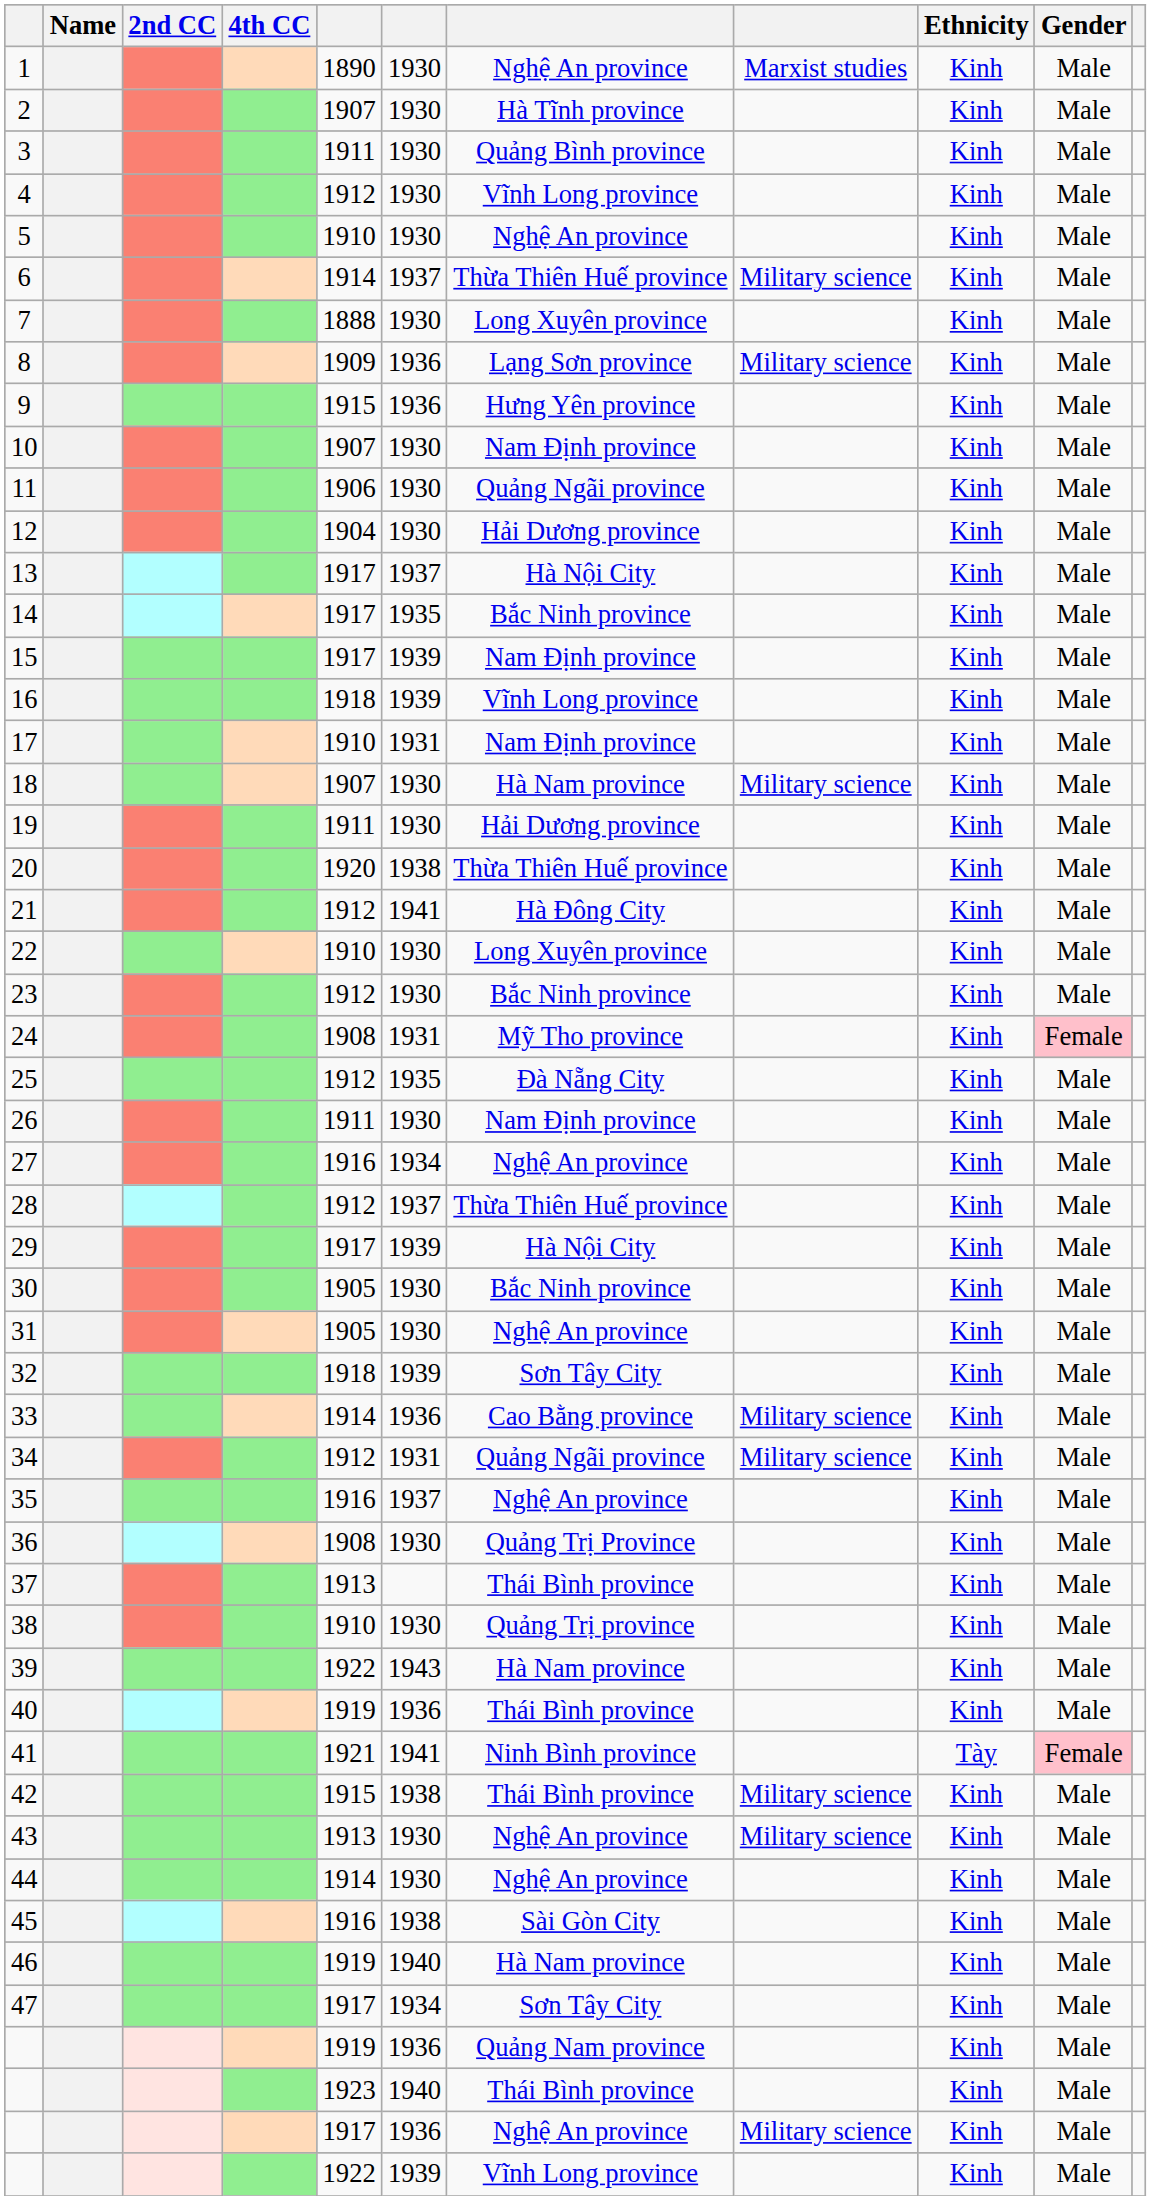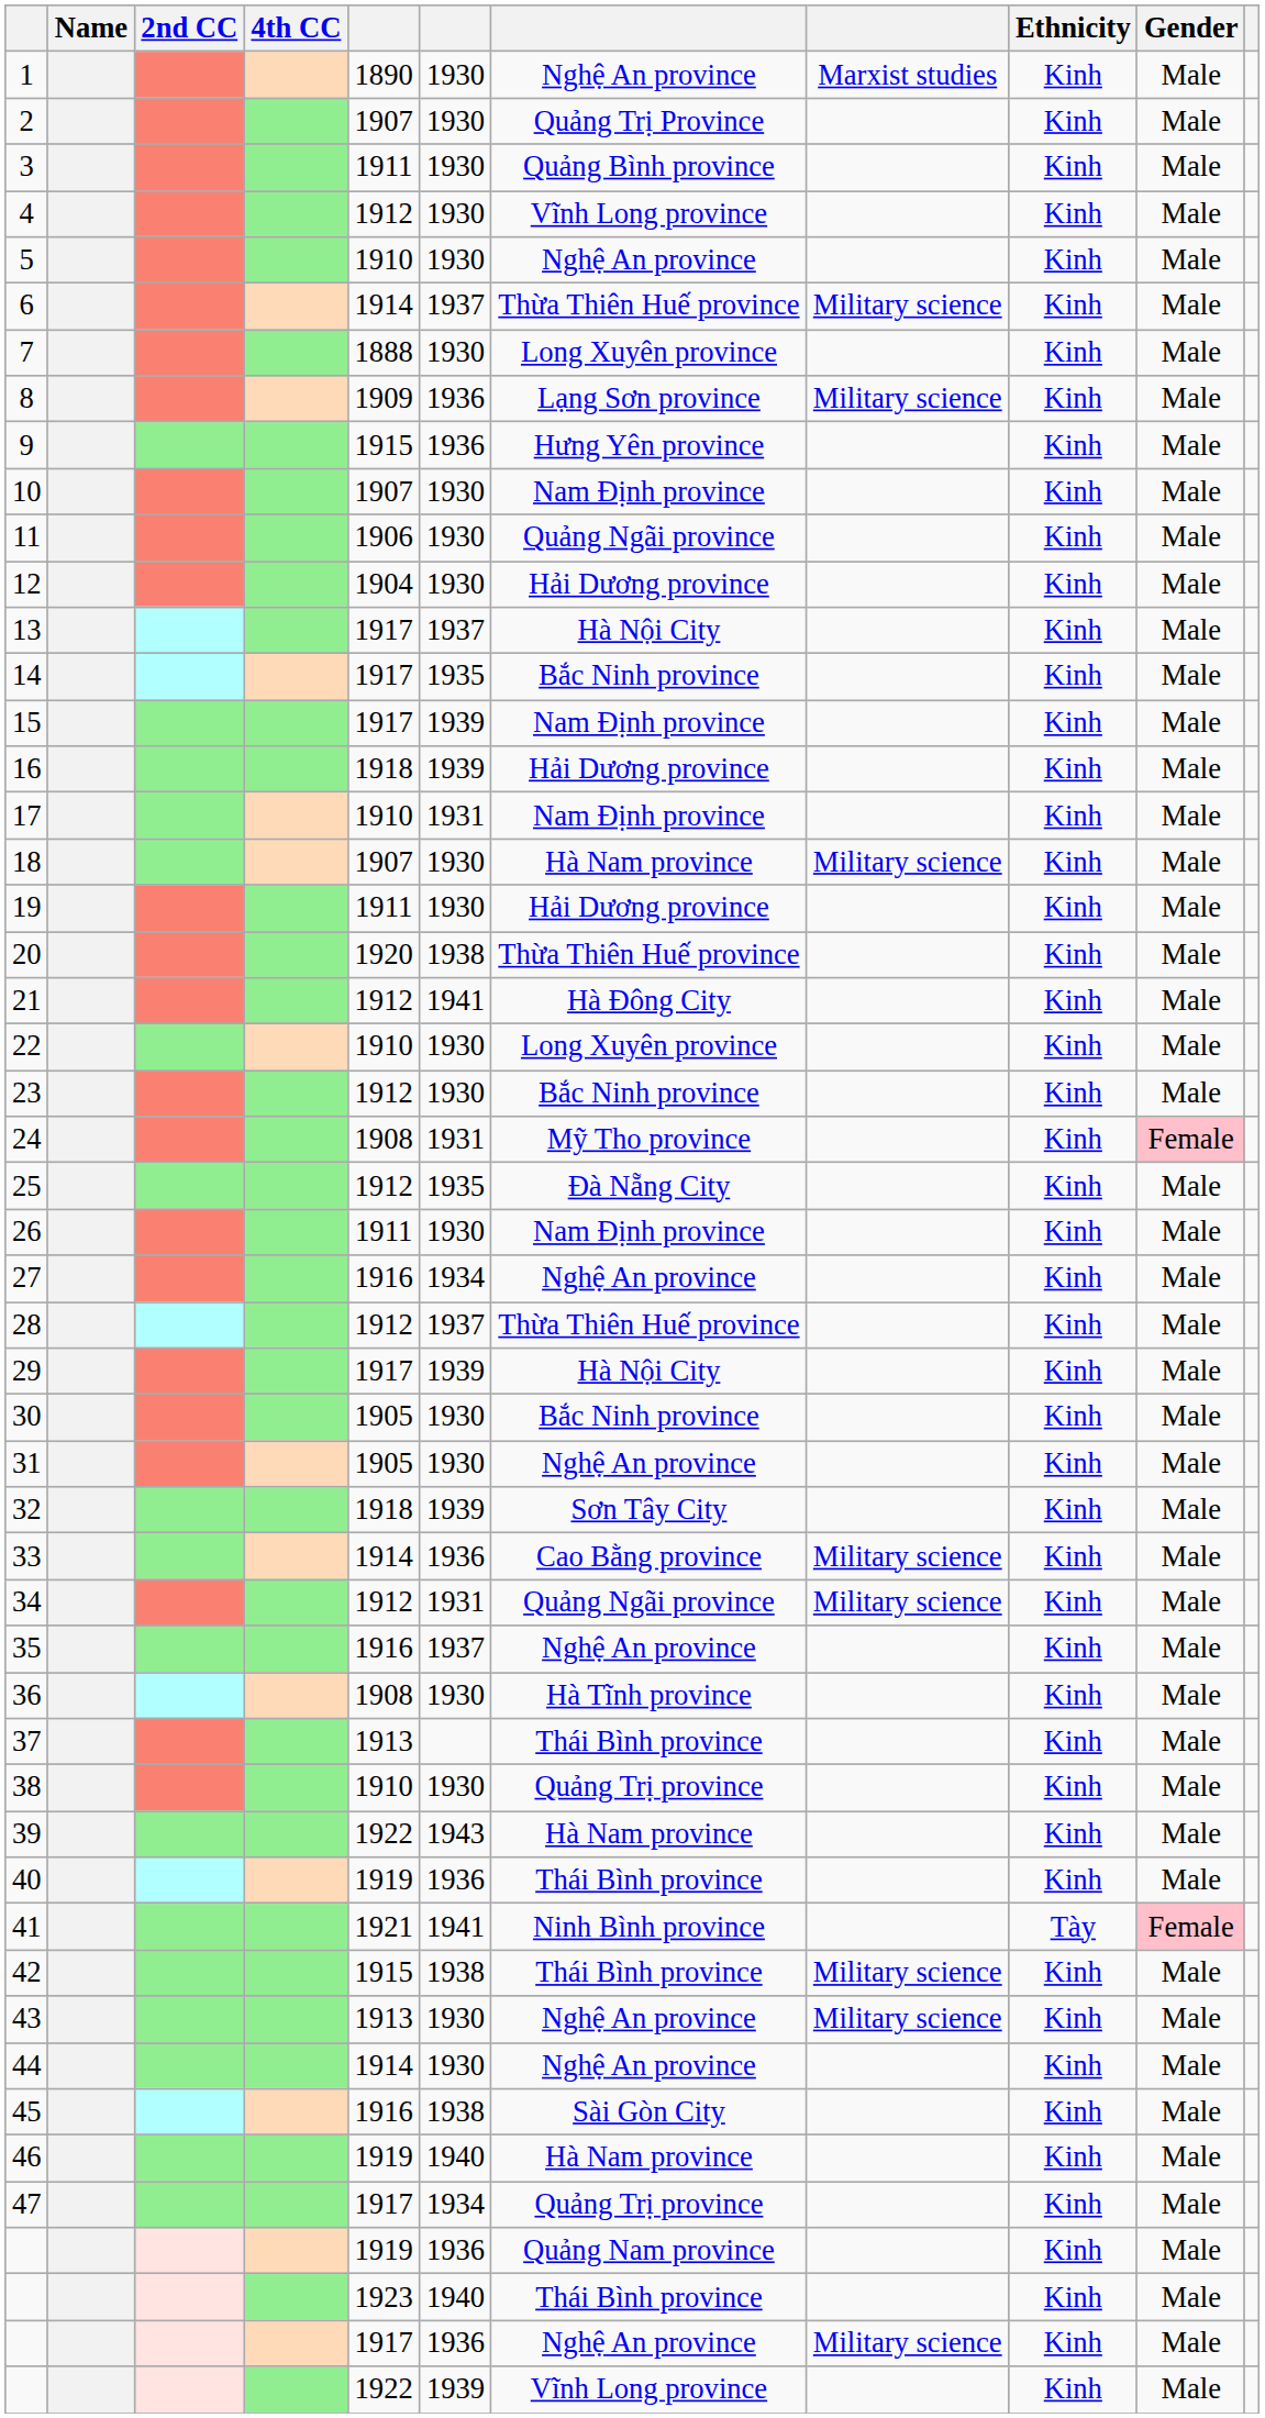2 | column 7: Hà Tĩnh province -> Quảng Trị Province
16 | column 7: Vĩnh Long province -> Hải Dương province
36 | column 7: Quảng Trị Province -> Hà Tĩnh province
47 | column 7: Sơn Tây City -> Quảng Trị province
